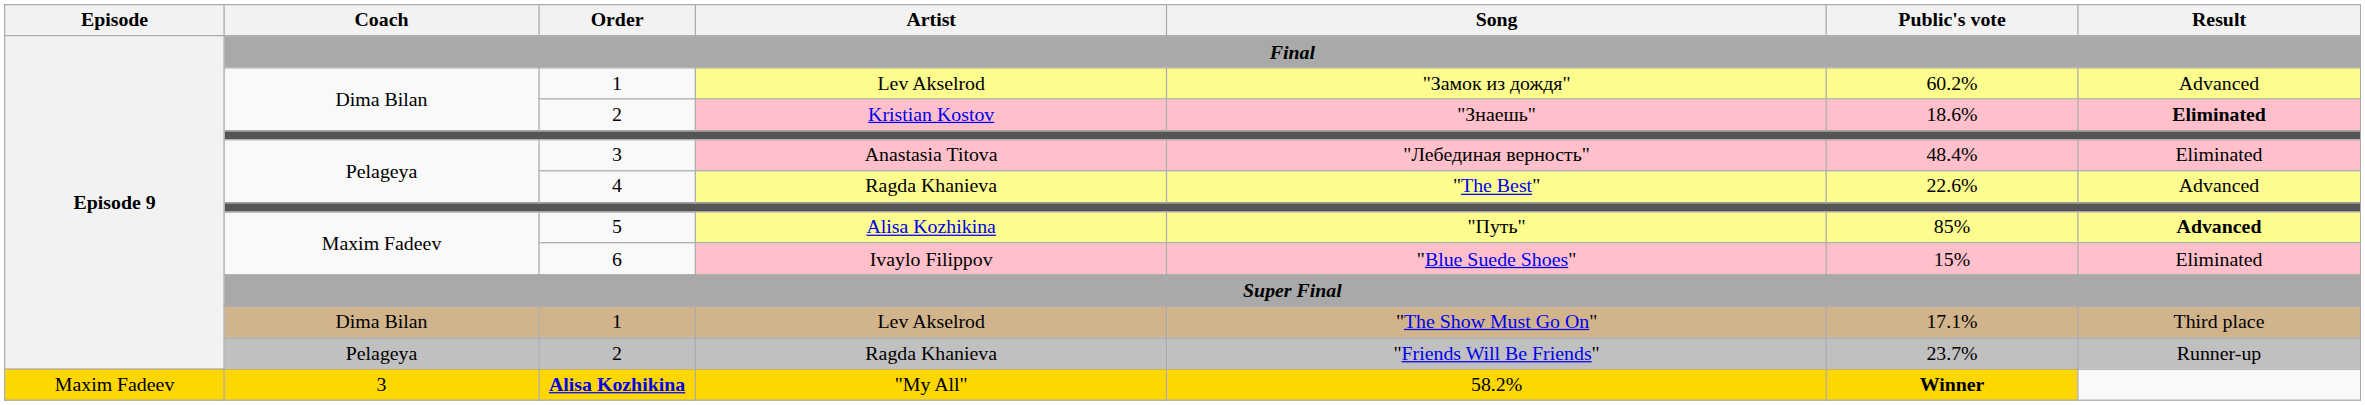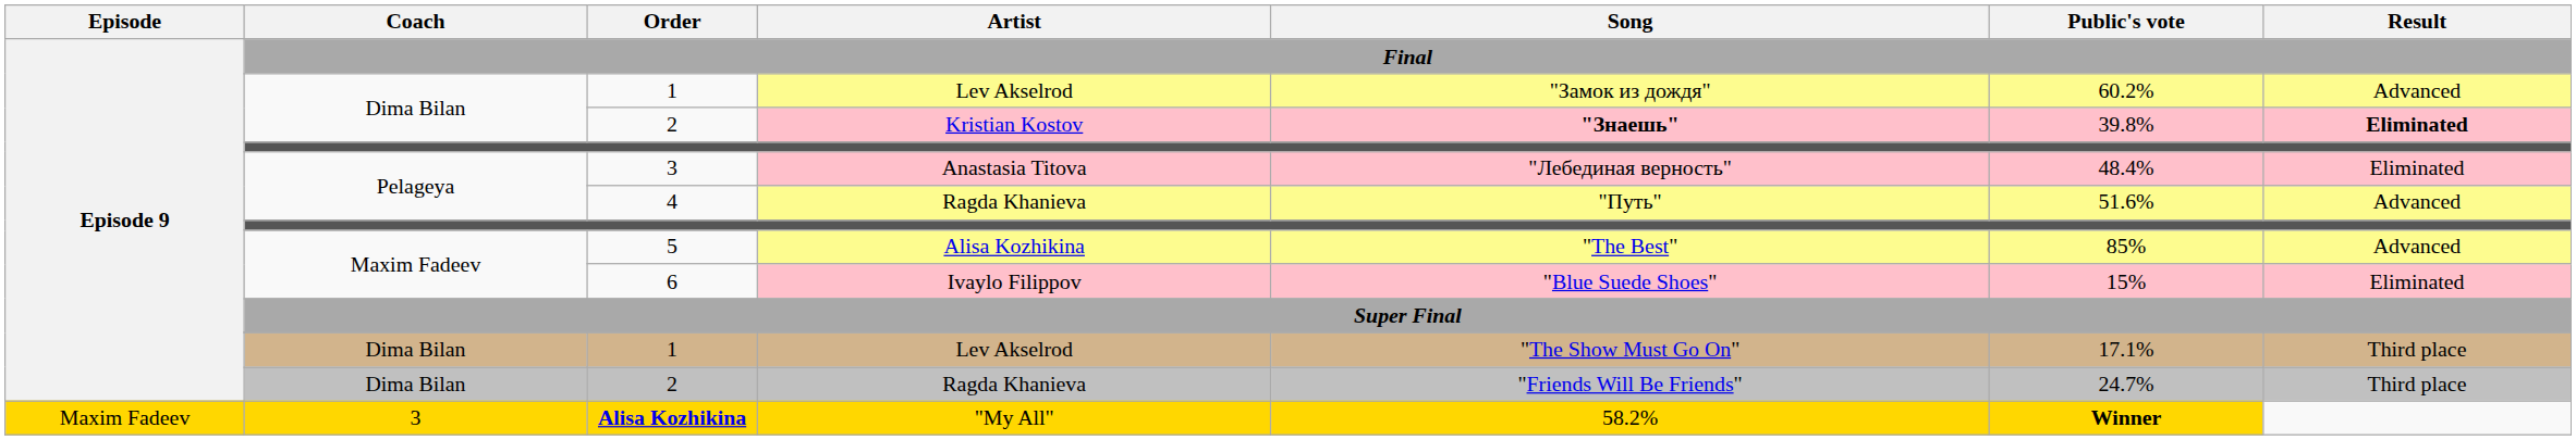2 / Kristian Kostov | Song: normal -> bold
2 / Kristian Kostov | Public's vote: 18.6% -> 39.8%
4 | Song: "The Best" -> "Путь"
4 | Public's vote: 22.6% -> 51.6%
5 | Song: "Путь" -> "The Best"
5 | Result: bold -> normal
2 / Ragda Khanieva | Coach: Pelageya -> Dima Bilan
2 / Ragda Khanieva | Public's vote: 23.7% -> 24.7%
2 / Ragda Khanieva | Result: Runner-up -> Third place
